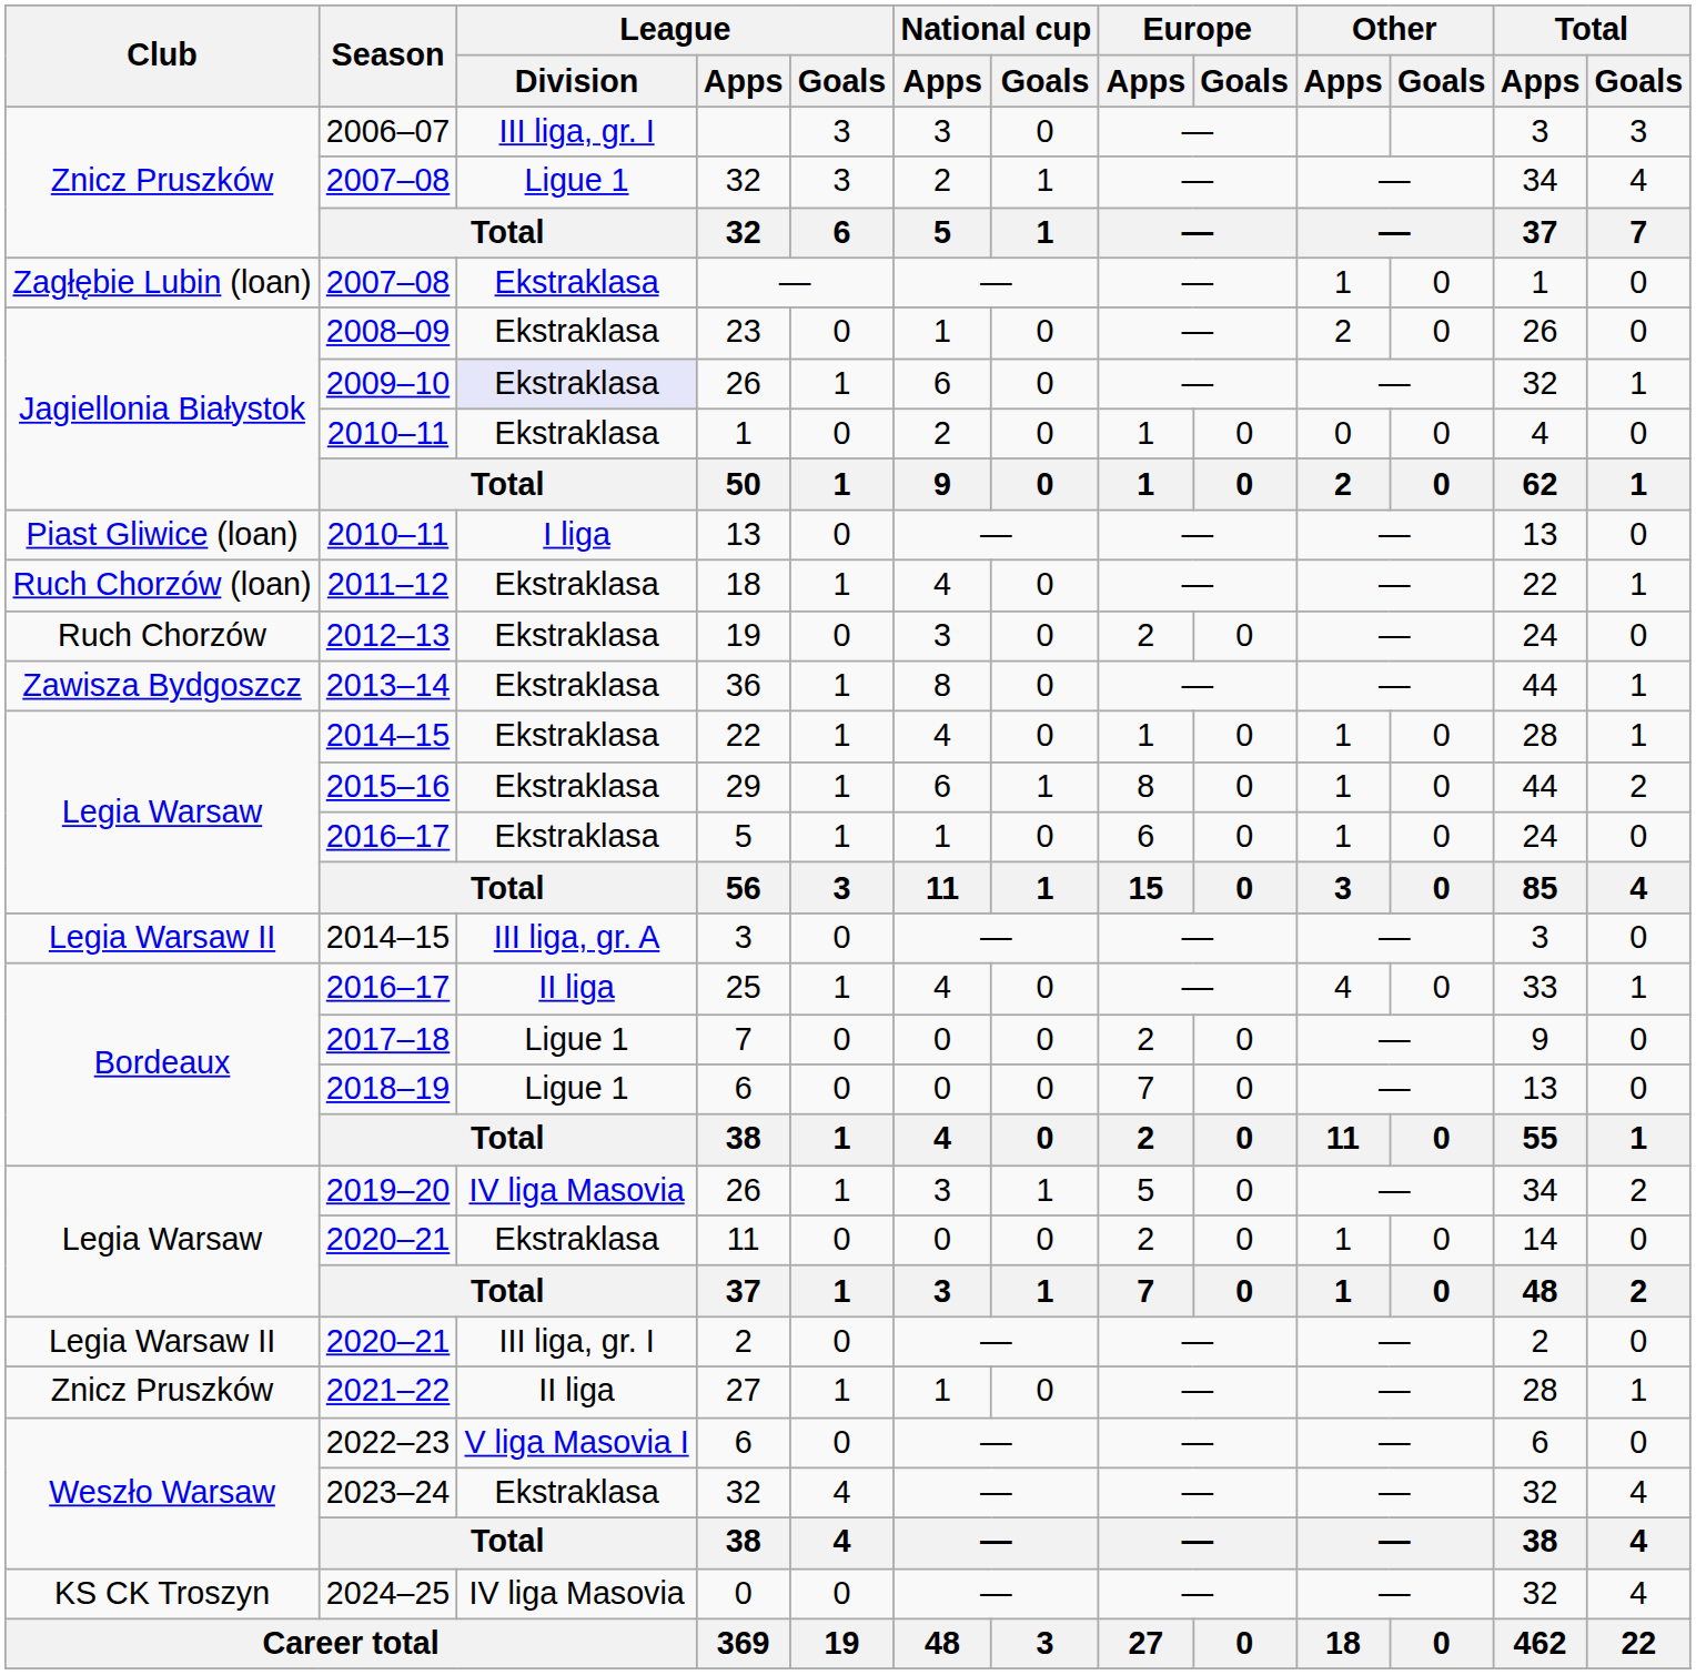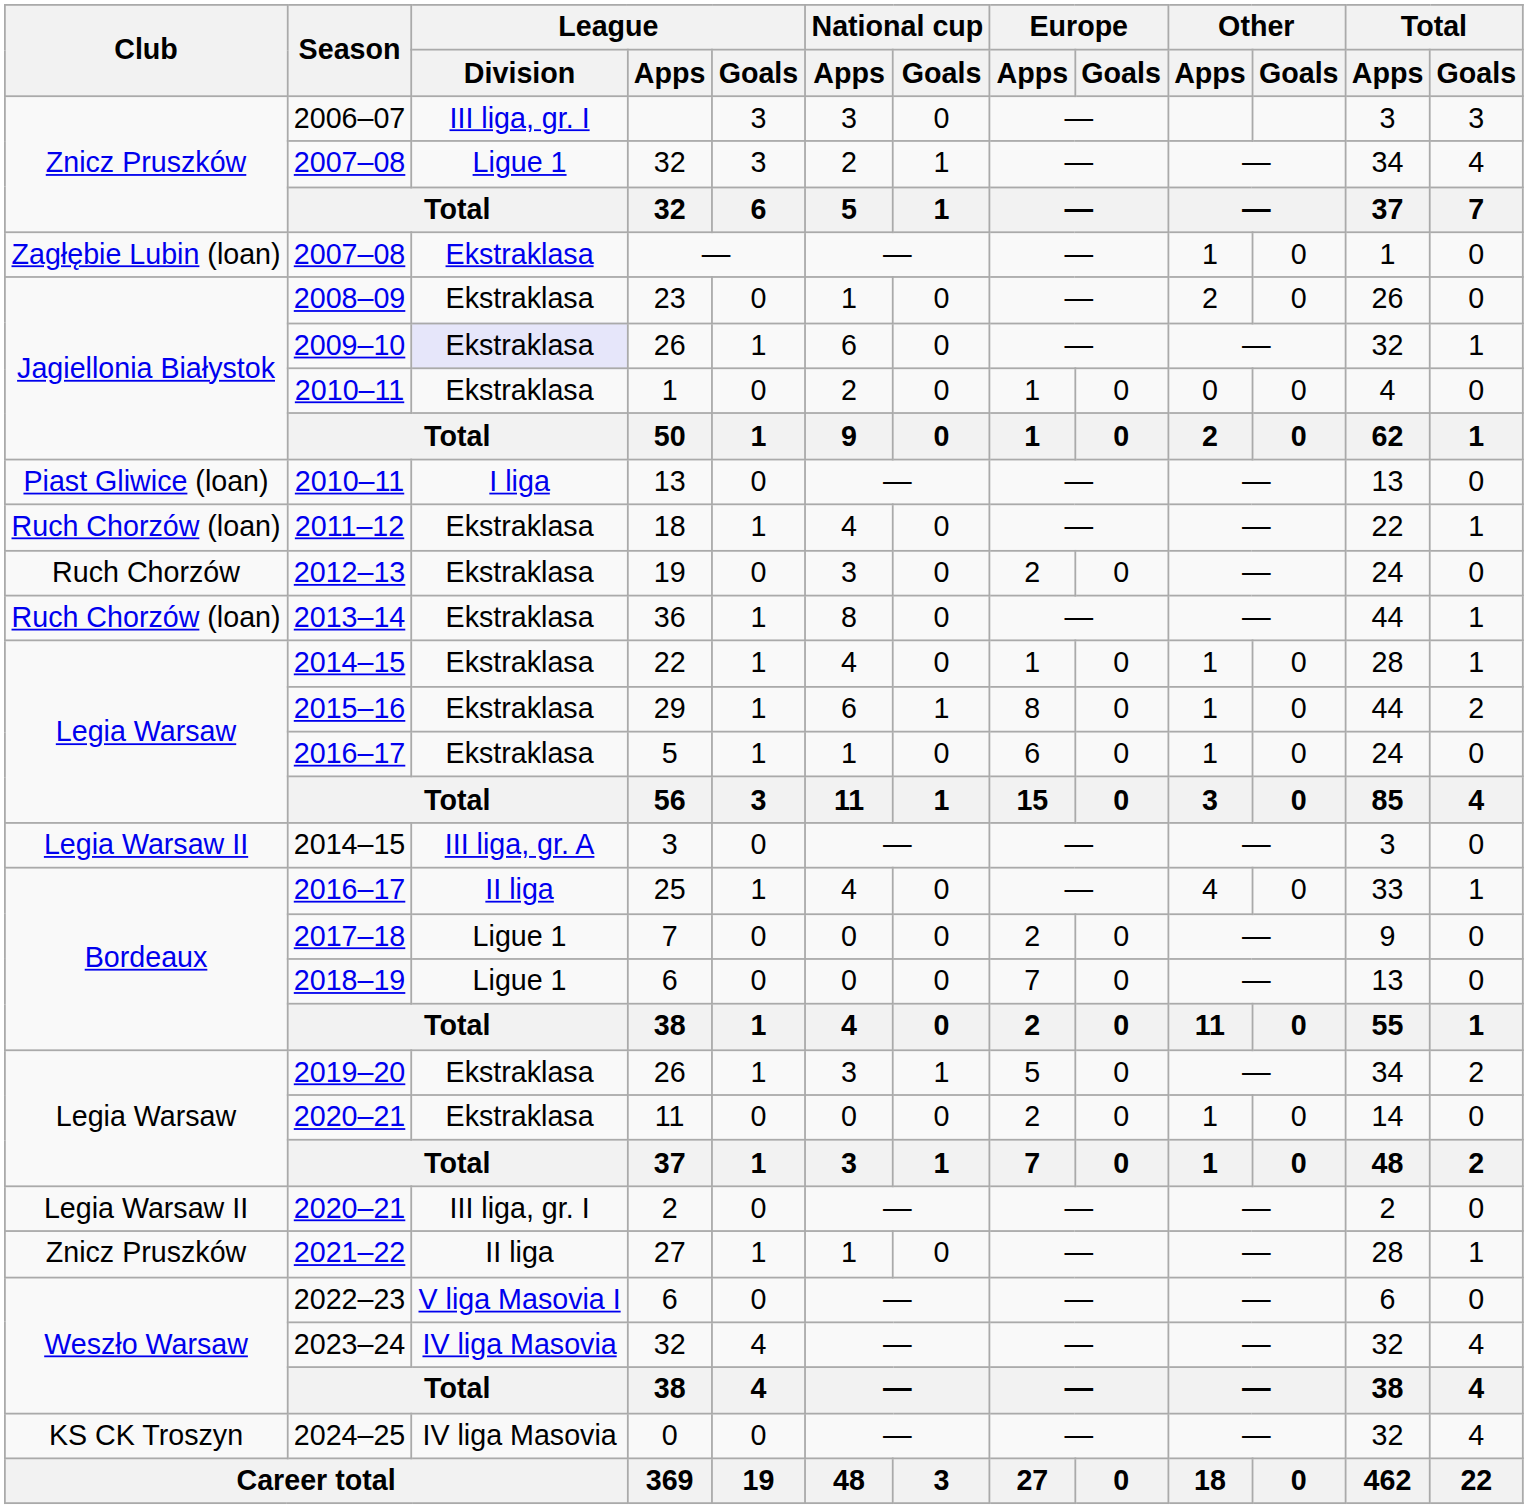36 | Club: Zawisza Bydgoszcz -> Ruch Chorzów (loan)
2019–20 / 26 | League / Division: IV liga Masovia -> Ekstraklasa
2023–24 / 32 | League / Division: Ekstraklasa -> IV liga Masovia
